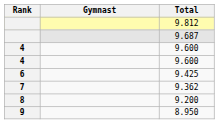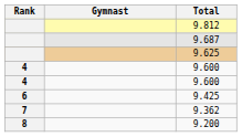+ row: 9.625
- row: 9 | 8.950
